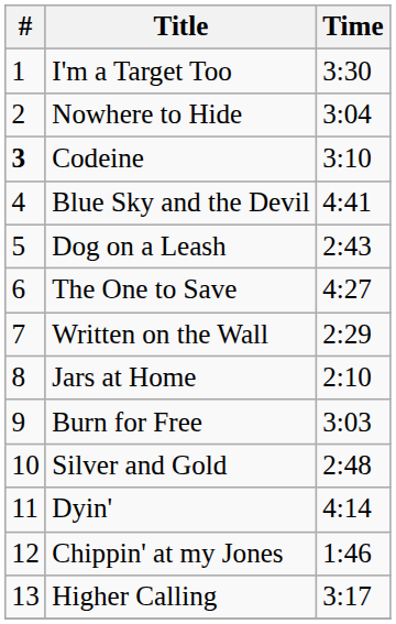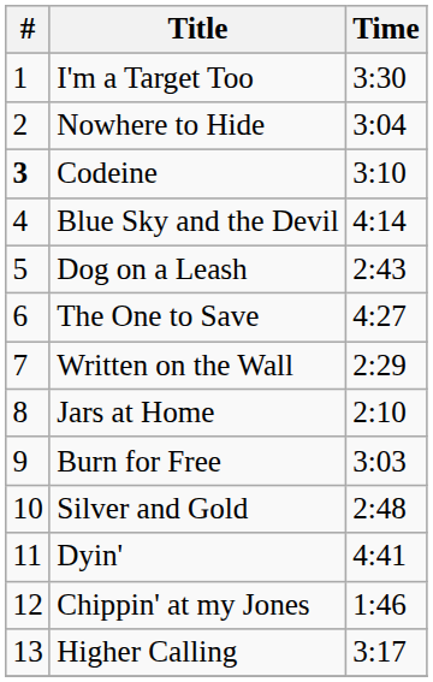Blue Sky and the Devil | Time: 4:41 -> 4:14
Dyin' | Time: 4:14 -> 4:41
